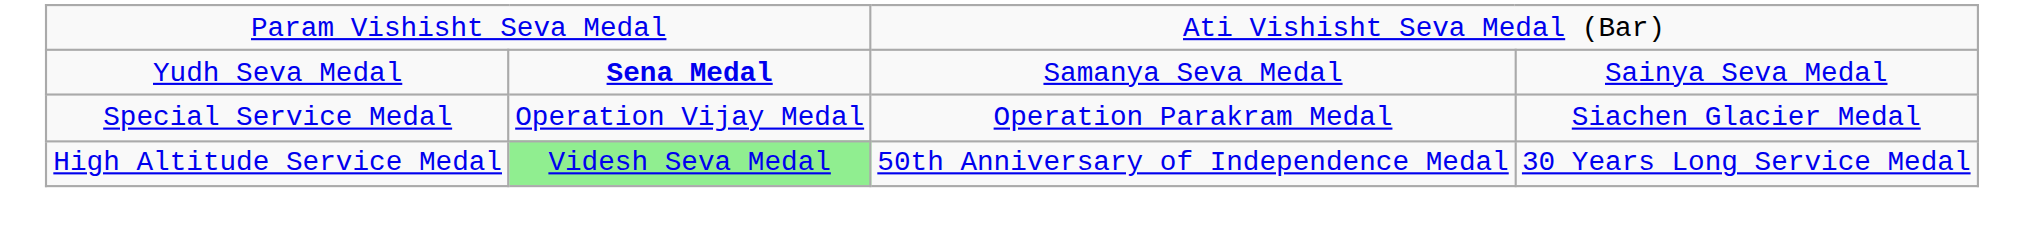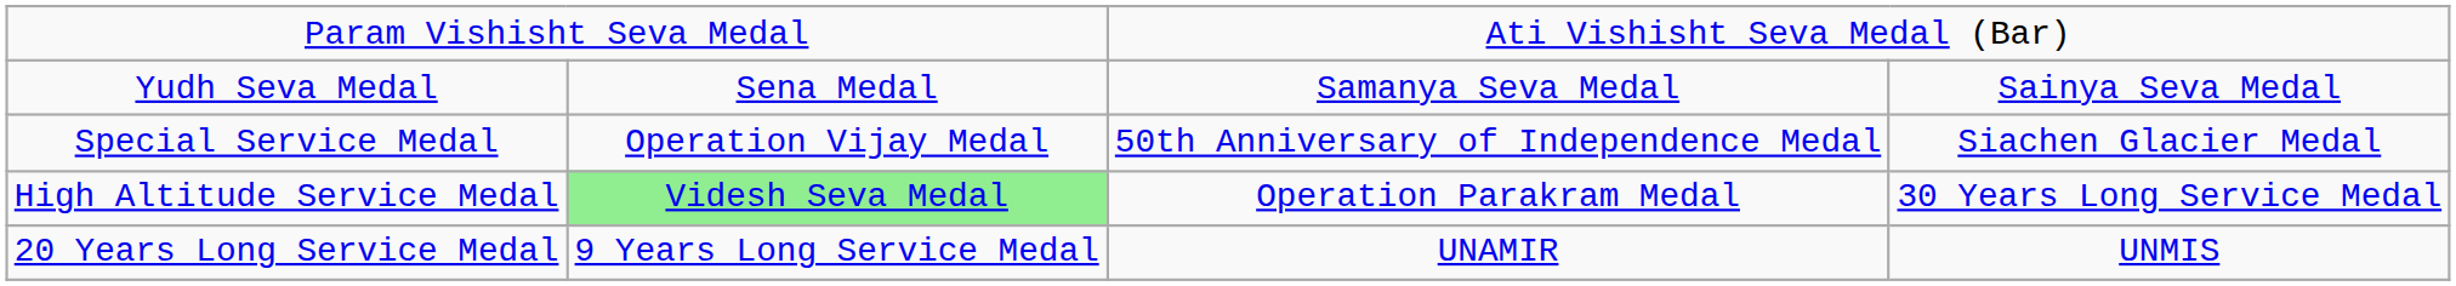Yudh Seva Medal | column 2: bold -> normal
Special Service Medal | column 3: Operation Parakram Medal -> 50th Anniversary of Independence Medal
High Altitude Service Medal | column 3: 50th Anniversary of Independence Medal -> Operation Parakram Medal
+ row: 20 Years Long Service Medal | 9 Years Long Service Medal | UNAMIR | UNMIS
